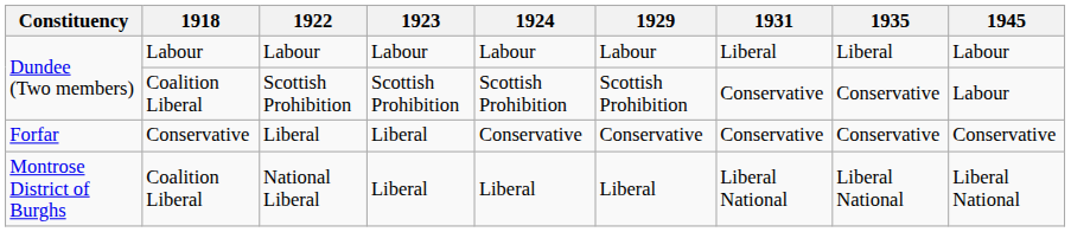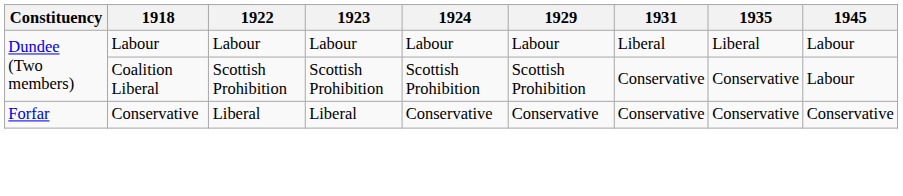- row: Montrose District of Burghs | Coalition Liberal | National Liberal | Liberal | Liberal | Liberal | Liberal National | Liberal National | Liberal National
